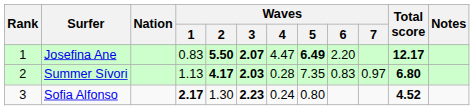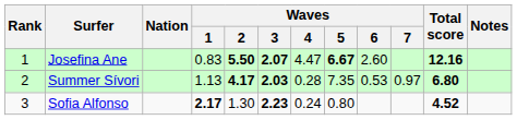Josefina Ane | Waves / 5: 6.49 -> 6.67
Josefina Ane | Waves / 6: 2.20 -> 2.60
Josefina Ane | Total score: 12.17 -> 12.16
Summer Sívori | Waves / 6: 0.83 -> 0.53
